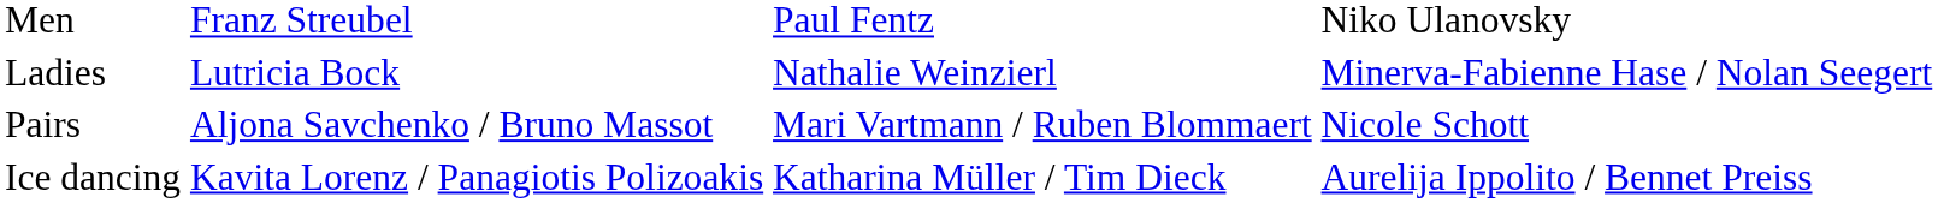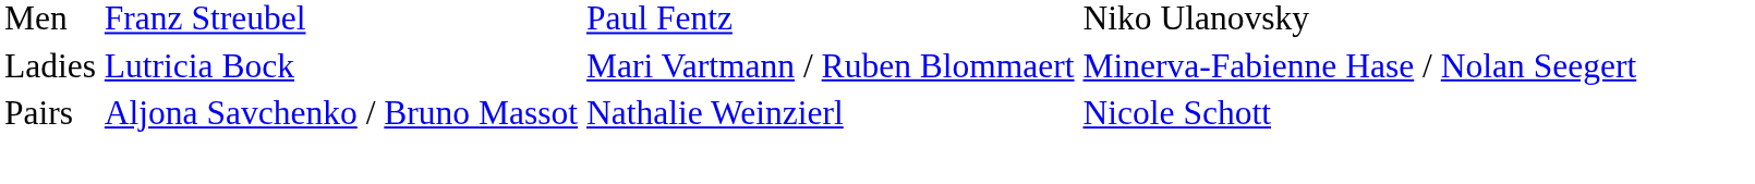Ladies | column 3: Nathalie Weinzierl -> Mari Vartmann / Ruben Blommaert
Pairs | column 3: Mari Vartmann / Ruben Blommaert -> Nathalie Weinzierl
- row: Ice dancing | Kavita Lorenz / Panagiotis Polizoakis | Katharina Müller / Tim Dieck | Aurelija Ippolito / Bennet Preiss
